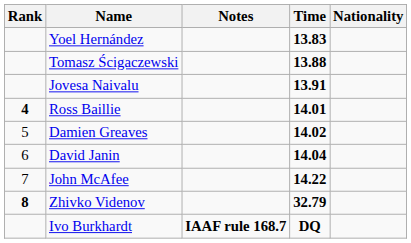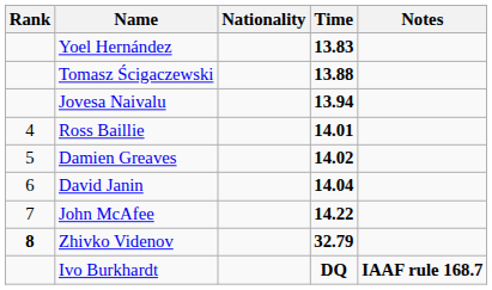columns swapped: Nationality <-> Notes
Jovesa Naivalu | Time: 13.91 -> 13.94
Ross Baillie | Rank: bold -> normal
